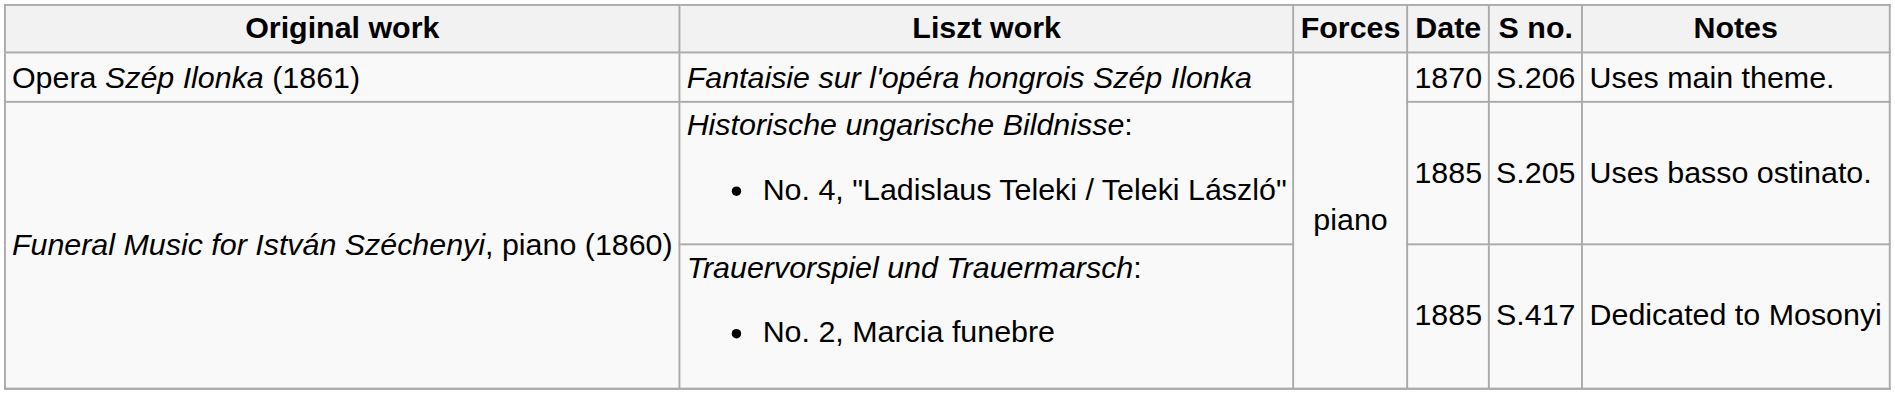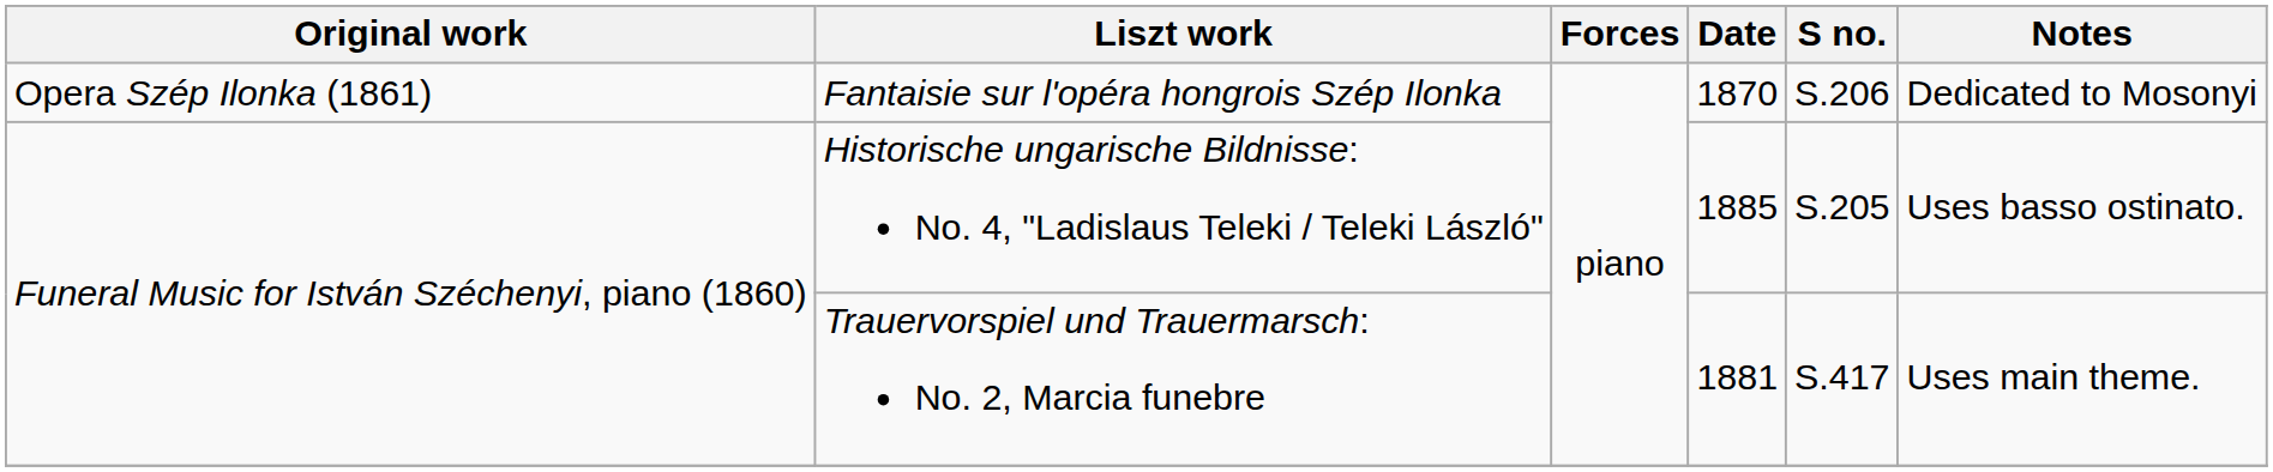Fantaisie sur l'opéra hongrois Szép Ilonka | Notes: Uses main theme. -> Dedicated to Mosonyi
Trauervorspiel und Trauermarsch: No. 2, Marcia funebre | Date: 1885 -> 1881
Trauervorspiel und Trauermarsch: No. 2, Marcia funebre | Notes: Dedicated to Mosonyi -> Uses main theme.
